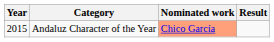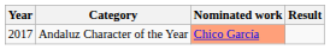Andaluz Character of the Year | Year: 2015 -> 2017
